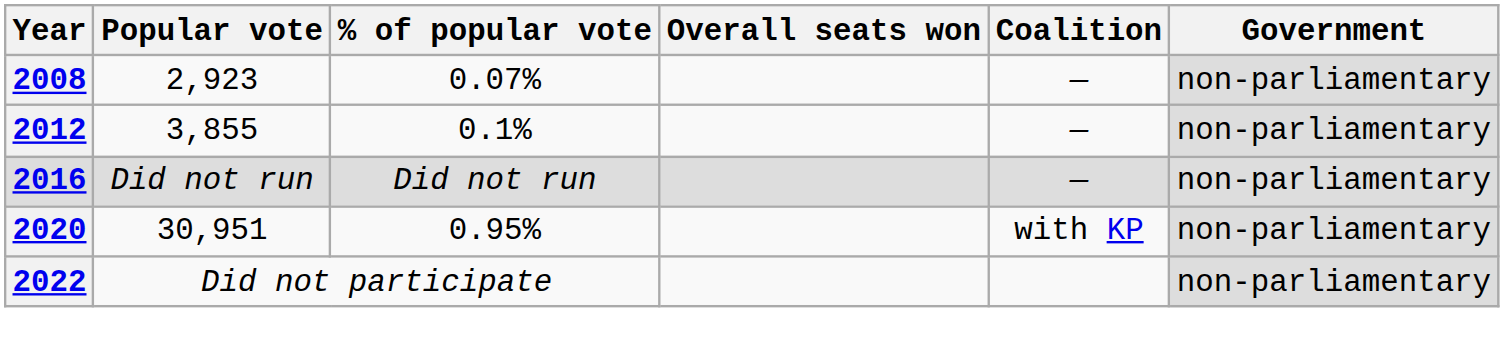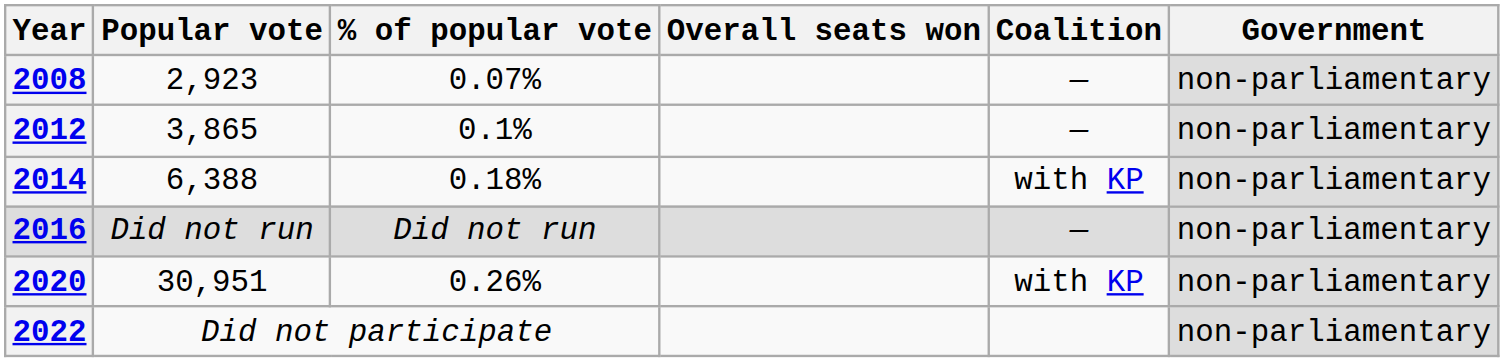2012 | Popular vote: 3,855 -> 3,865
+ row: 2014 | 6,388 | 0.18% | with KP | non-parliamentary
2020 | % of popular vote: 0.95% -> 0.26%
